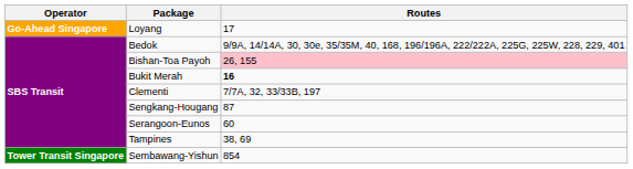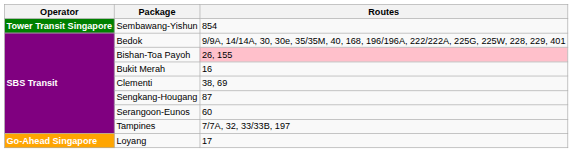rows swapped: Loyang <-> Sembawang-Yishun
Bukit Merah | Routes: bold -> normal
Clementi | Routes: 7/7A, 32, 33/33B, 197 -> 38, 69
Tampines | Routes: 38, 69 -> 7/7A, 32, 33/33B, 197
